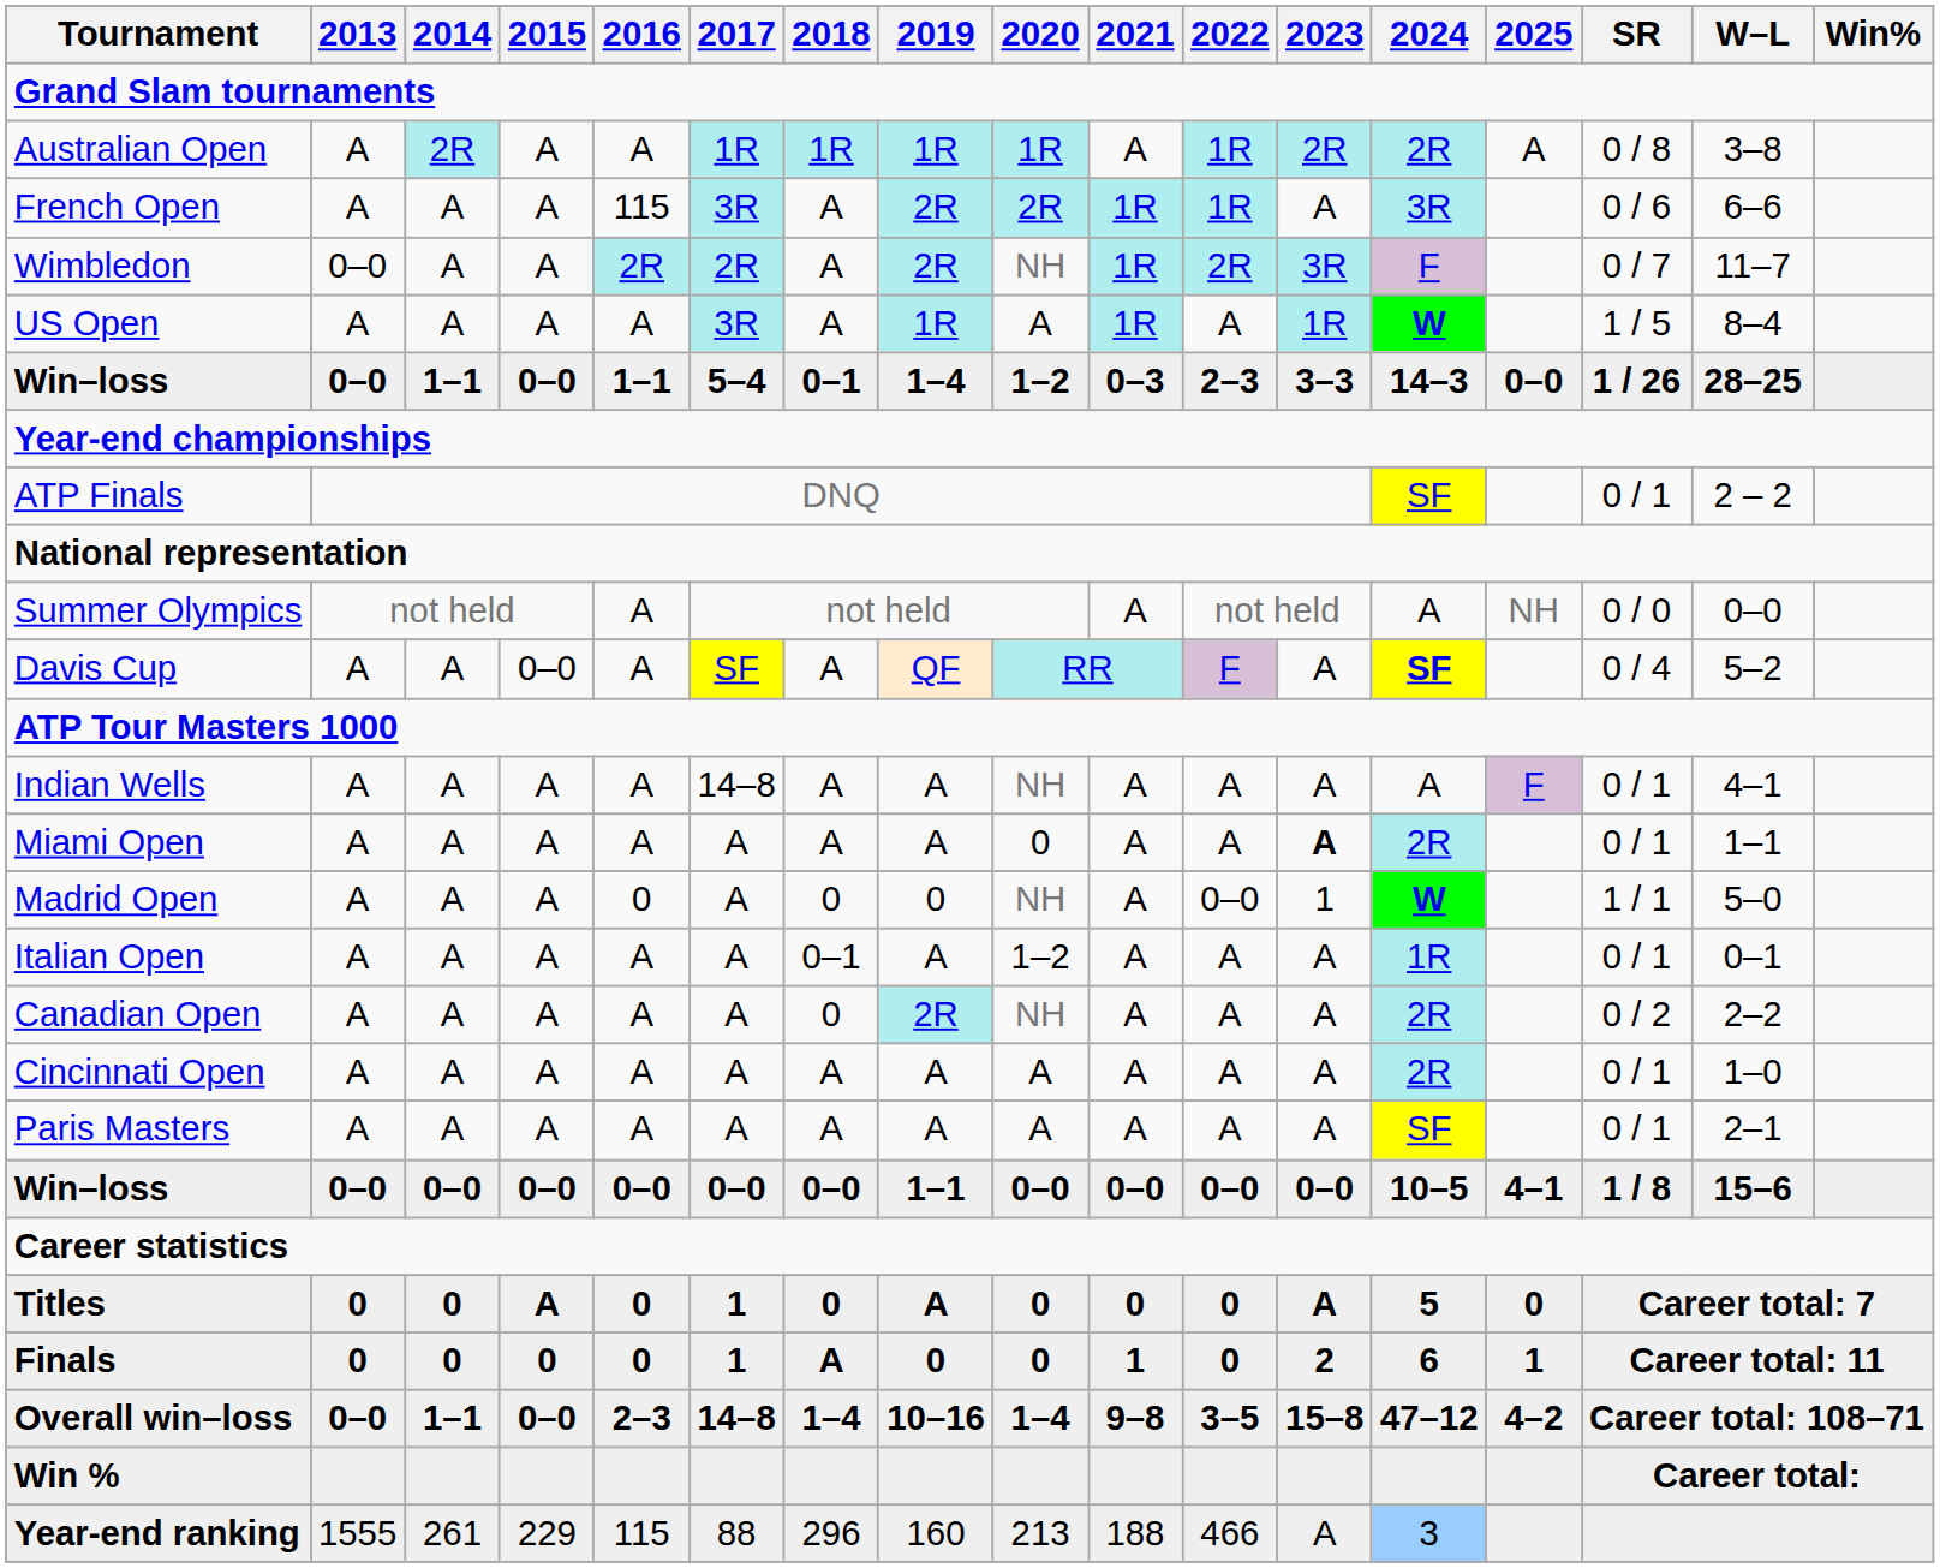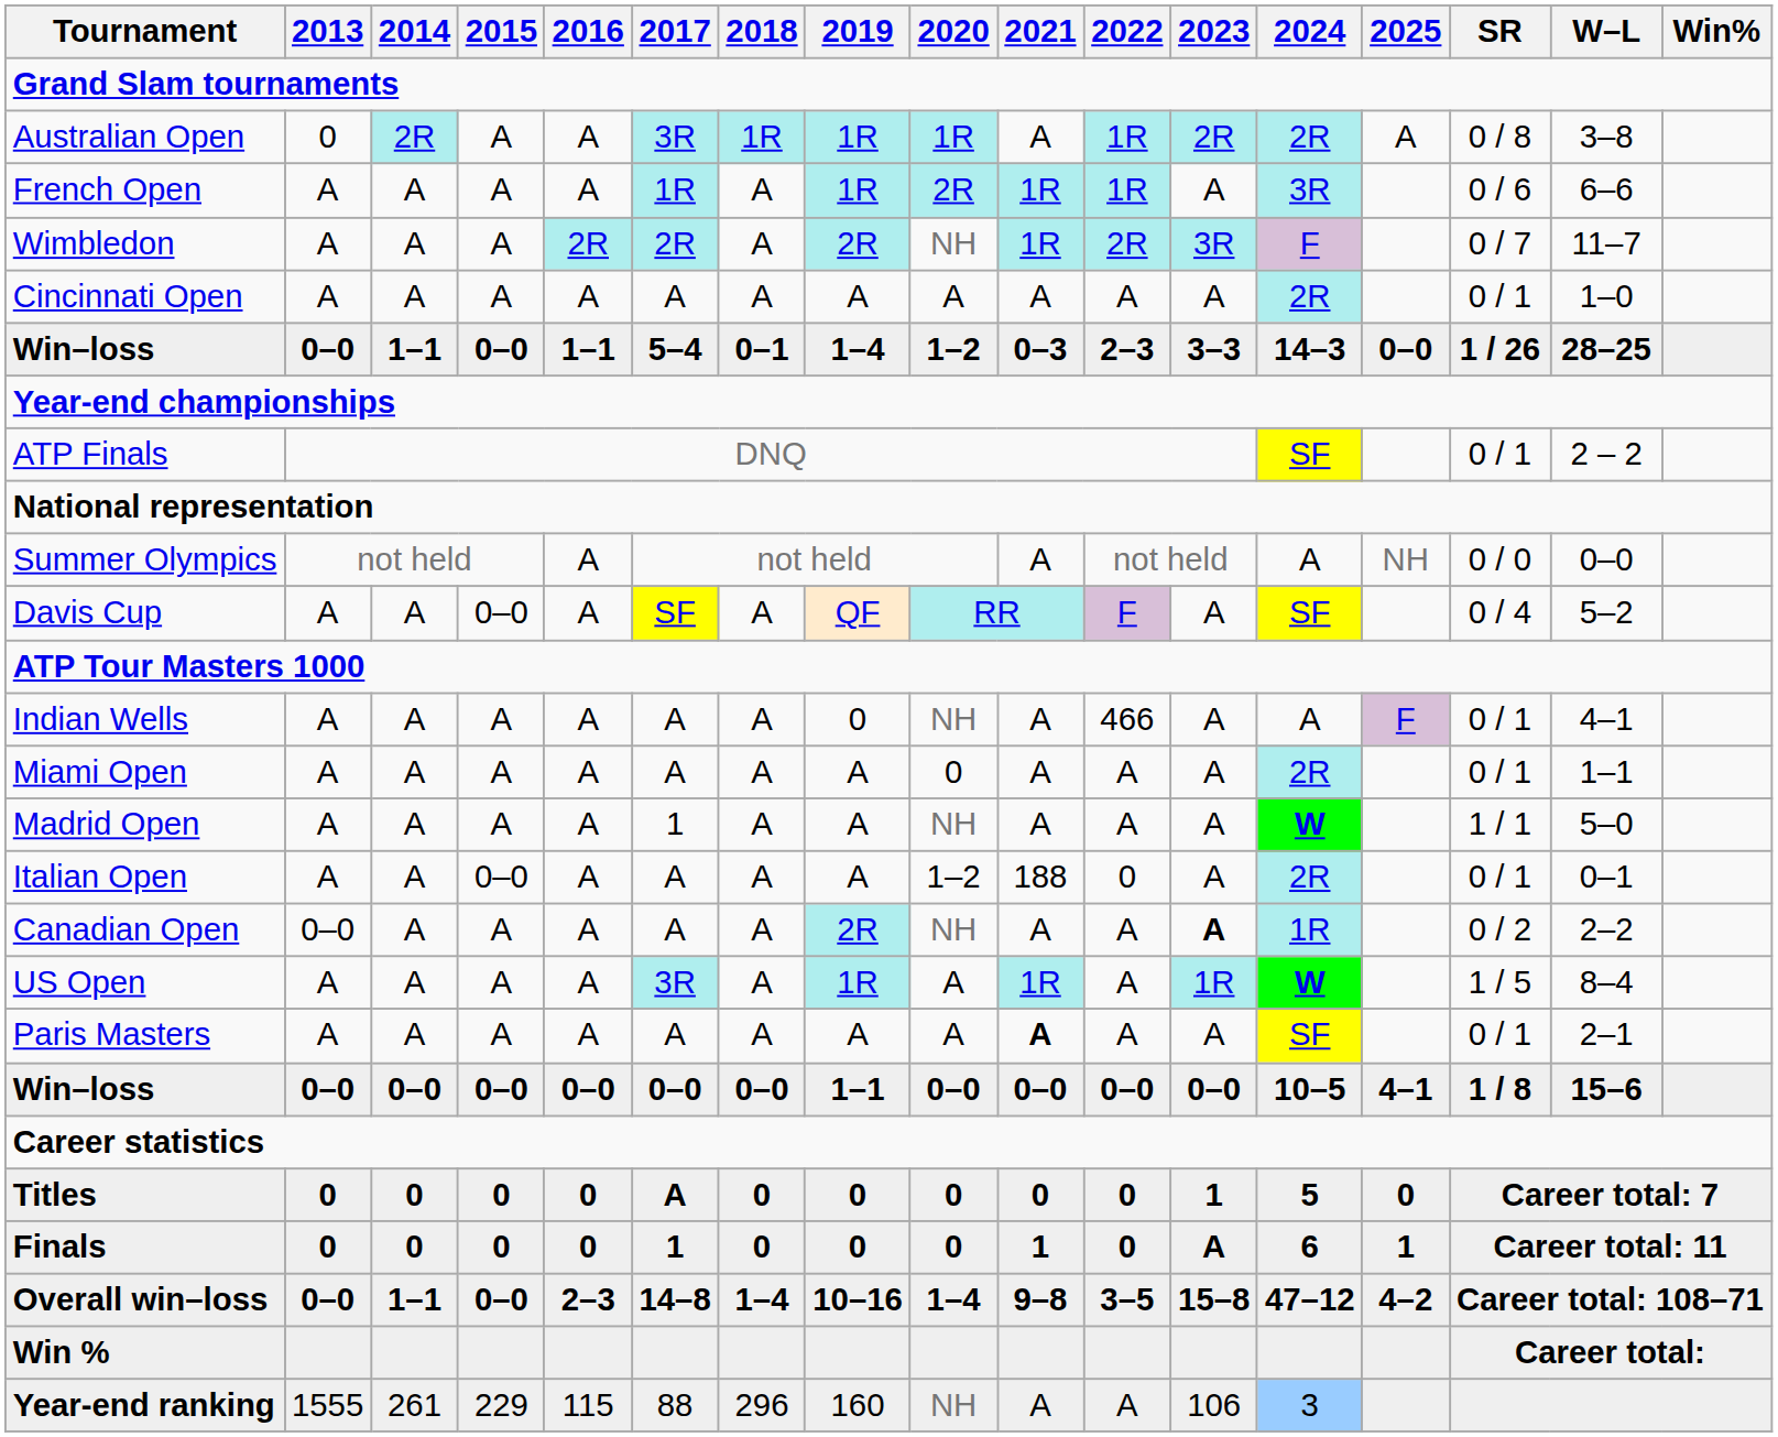Australian Open | 2013: A -> 0
Australian Open | 2017: 1R -> 3R
French Open | 2016: 115 -> A
French Open | 2017: 3R -> 1R
French Open | 2019: 2R -> 1R
Wimbledon | 2013: 0–0 -> A
rows swapped: US Open <-> Cincinnati Open
Davis Cup | 2024: bold -> normal
Indian Wells | 2017: 14–8 -> A
Indian Wells | 2019: A -> 0
Indian Wells | 2022: A -> 466
Miami Open | 2023: bold -> normal
Madrid Open | 2016: 0 -> A
Madrid Open | 2017: A -> 1
Madrid Open | 2018: 0 -> A
Madrid Open | 2019: 0 -> A
Madrid Open | 2022: 0–0 -> A
Madrid Open | 2023: 1 -> A
Italian Open | 2015: A -> 0–0
Italian Open | 2018: 0–1 -> A
Italian Open | 2021: A -> 188
Italian Open | 2022: A -> 0
Italian Open | 2024: 1R -> 2R
Canadian Open | 2013: A -> 0–0
Canadian Open | 2018: 0 -> A
Canadian Open | 2023: normal -> bold
Canadian Open | 2024: 2R -> 1R
Paris Masters | 2021: normal -> bold
Titles | 2015: A -> 0
Titles | 2017: 1 -> A
Titles | 2019: A -> 0
Titles | 2023: A -> 1
Finals | 2018: A -> 0
Finals | 2023: 2 -> A
Year-end ranking | 2020: 213 -> NH
Year-end ranking | 2021: 188 -> A
Year-end ranking | 2022: 466 -> A
Year-end ranking | 2023: A -> 106
